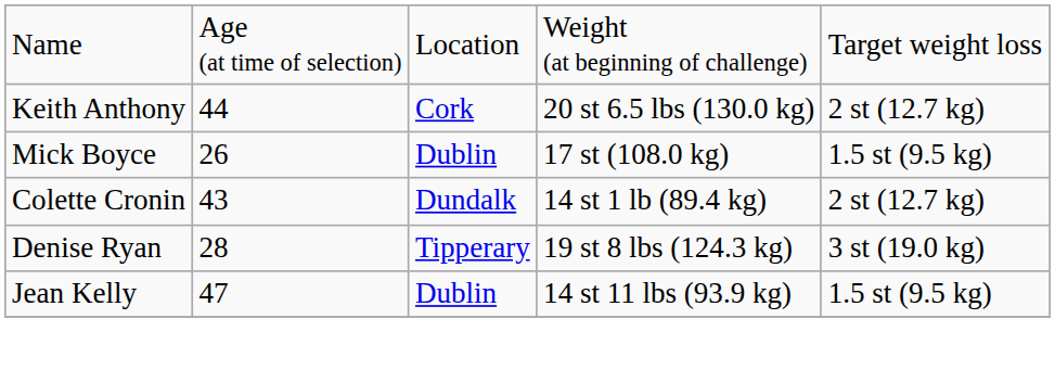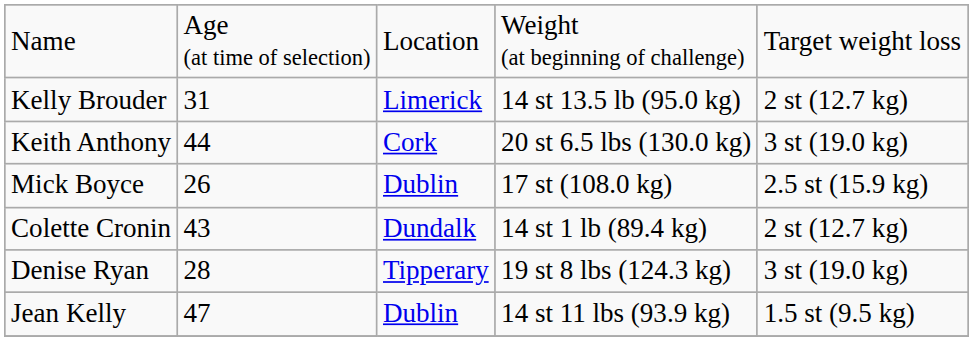+ row: Kelly Brouder | 31 | Limerick | 14 st 13.5 lb (95.0 kg) | 2 st (12.7 kg)
Keith Anthony | column 5: 2 st (12.7 kg) -> 3 st (19.0 kg)
Mick Boyce | column 5: 1.5 st (9.5 kg) -> 2.5 st (15.9 kg)
